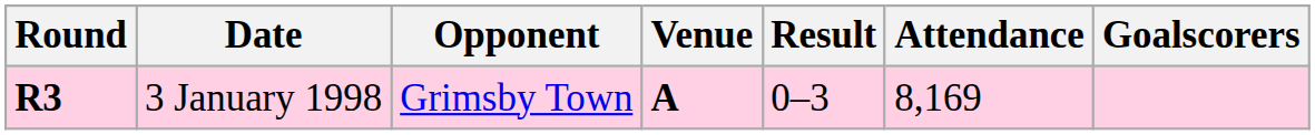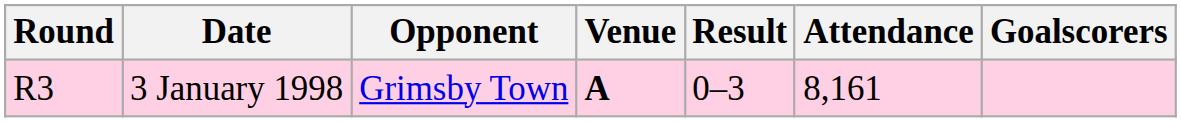3 January 1998 | Round: bold -> normal
3 January 1998 | Attendance: 8,169 -> 8,161
